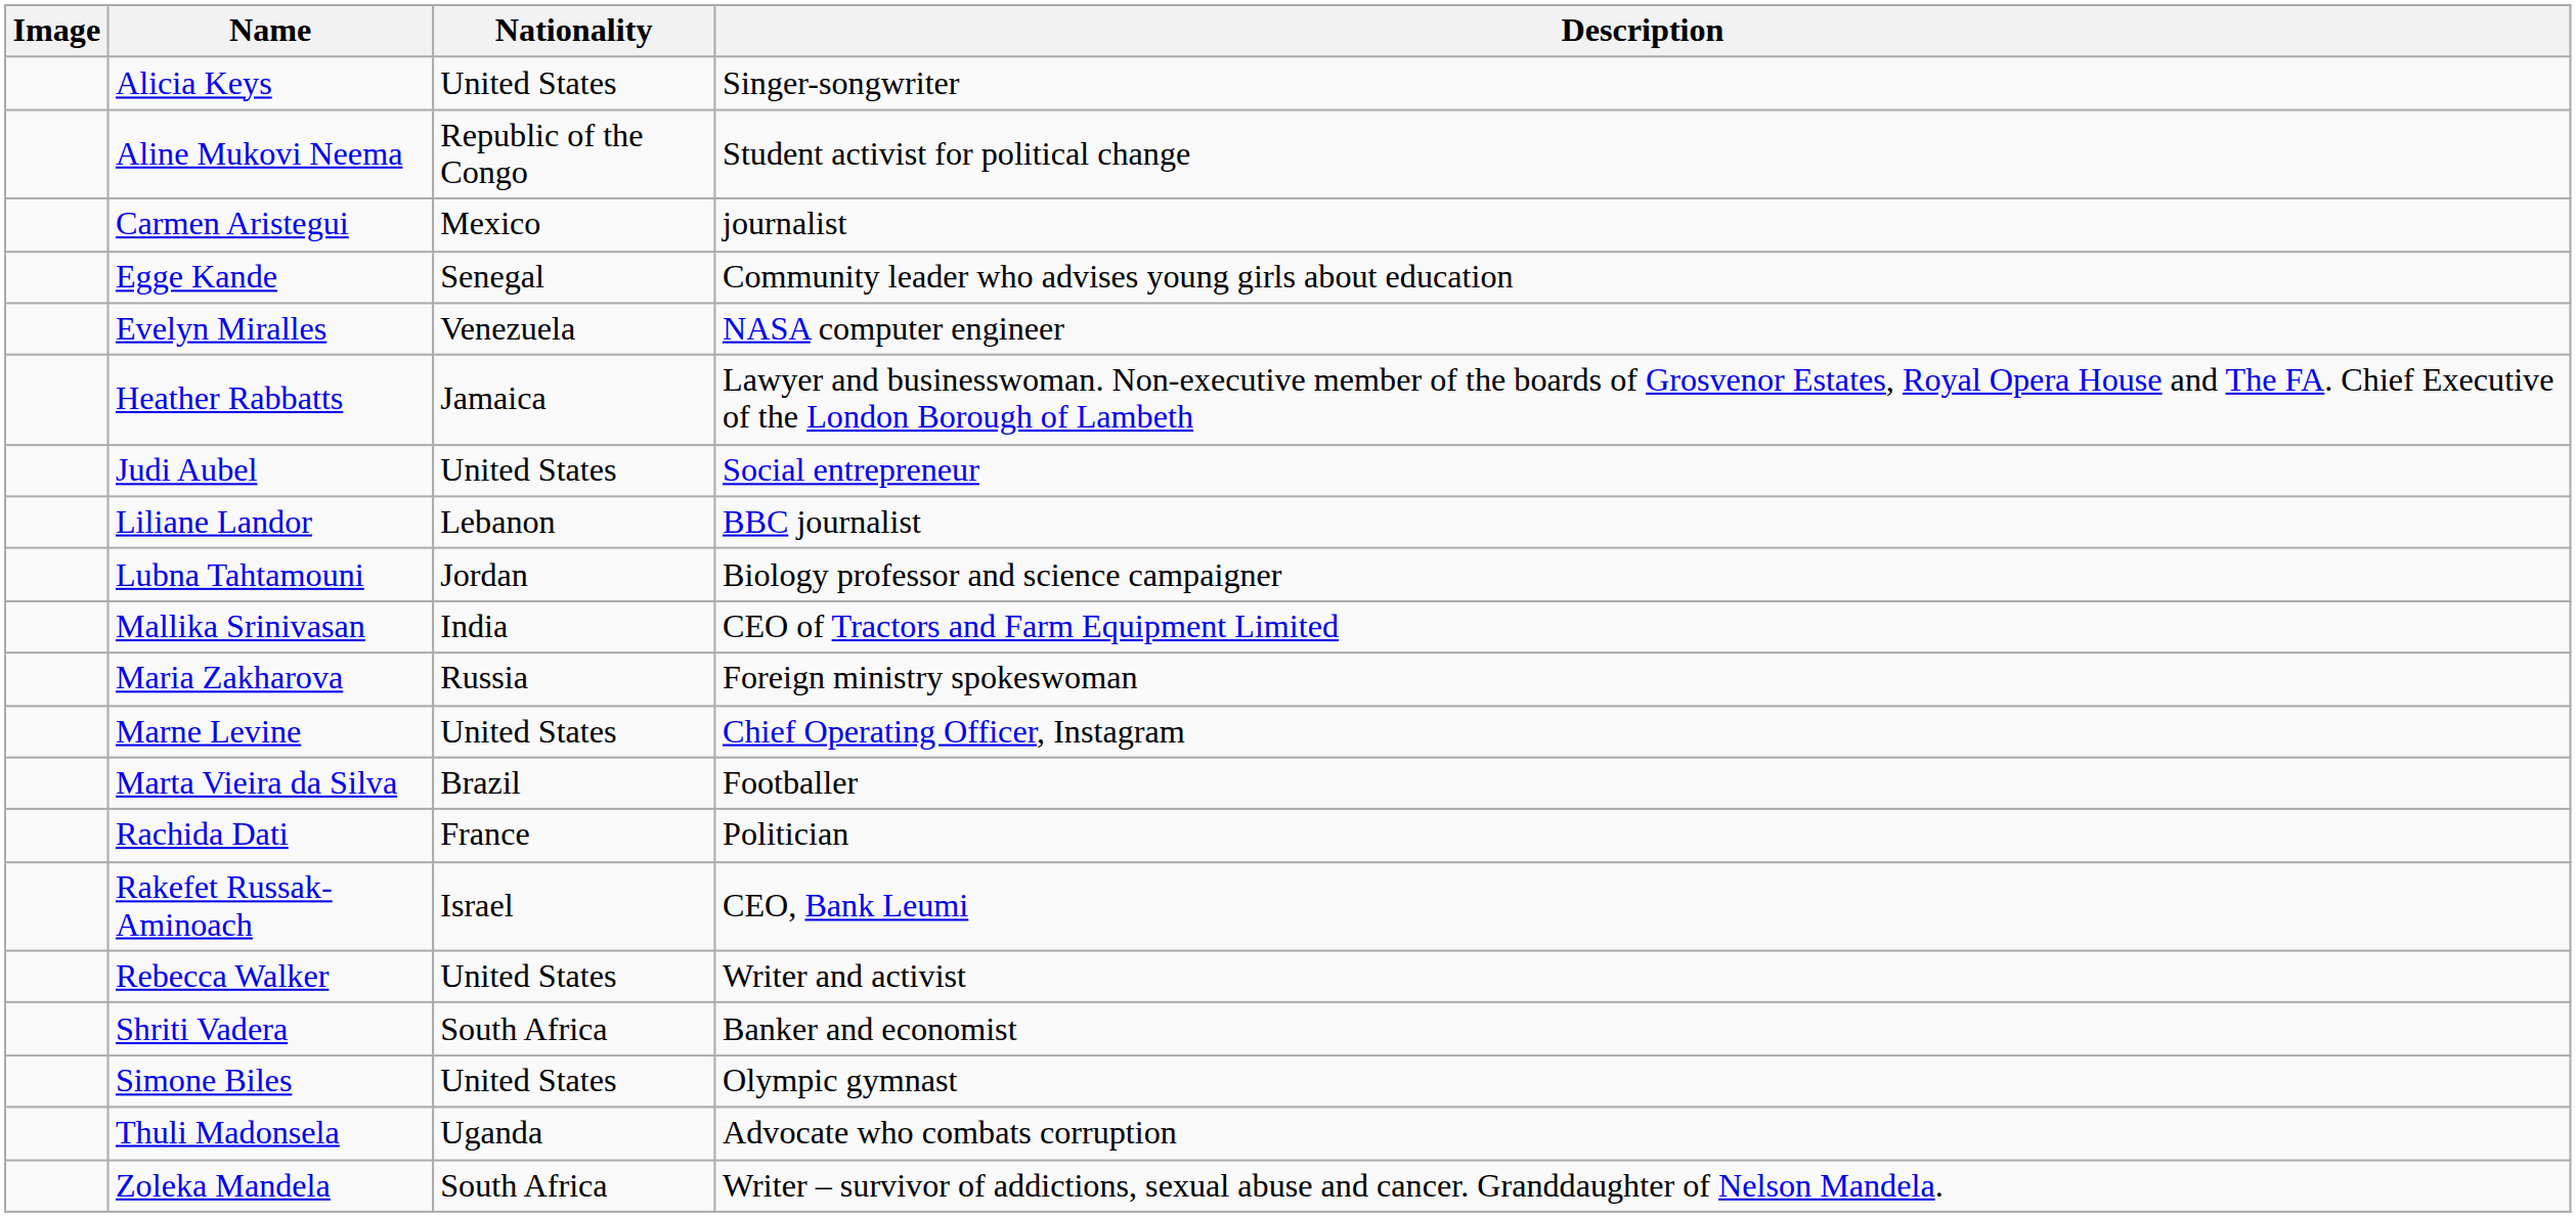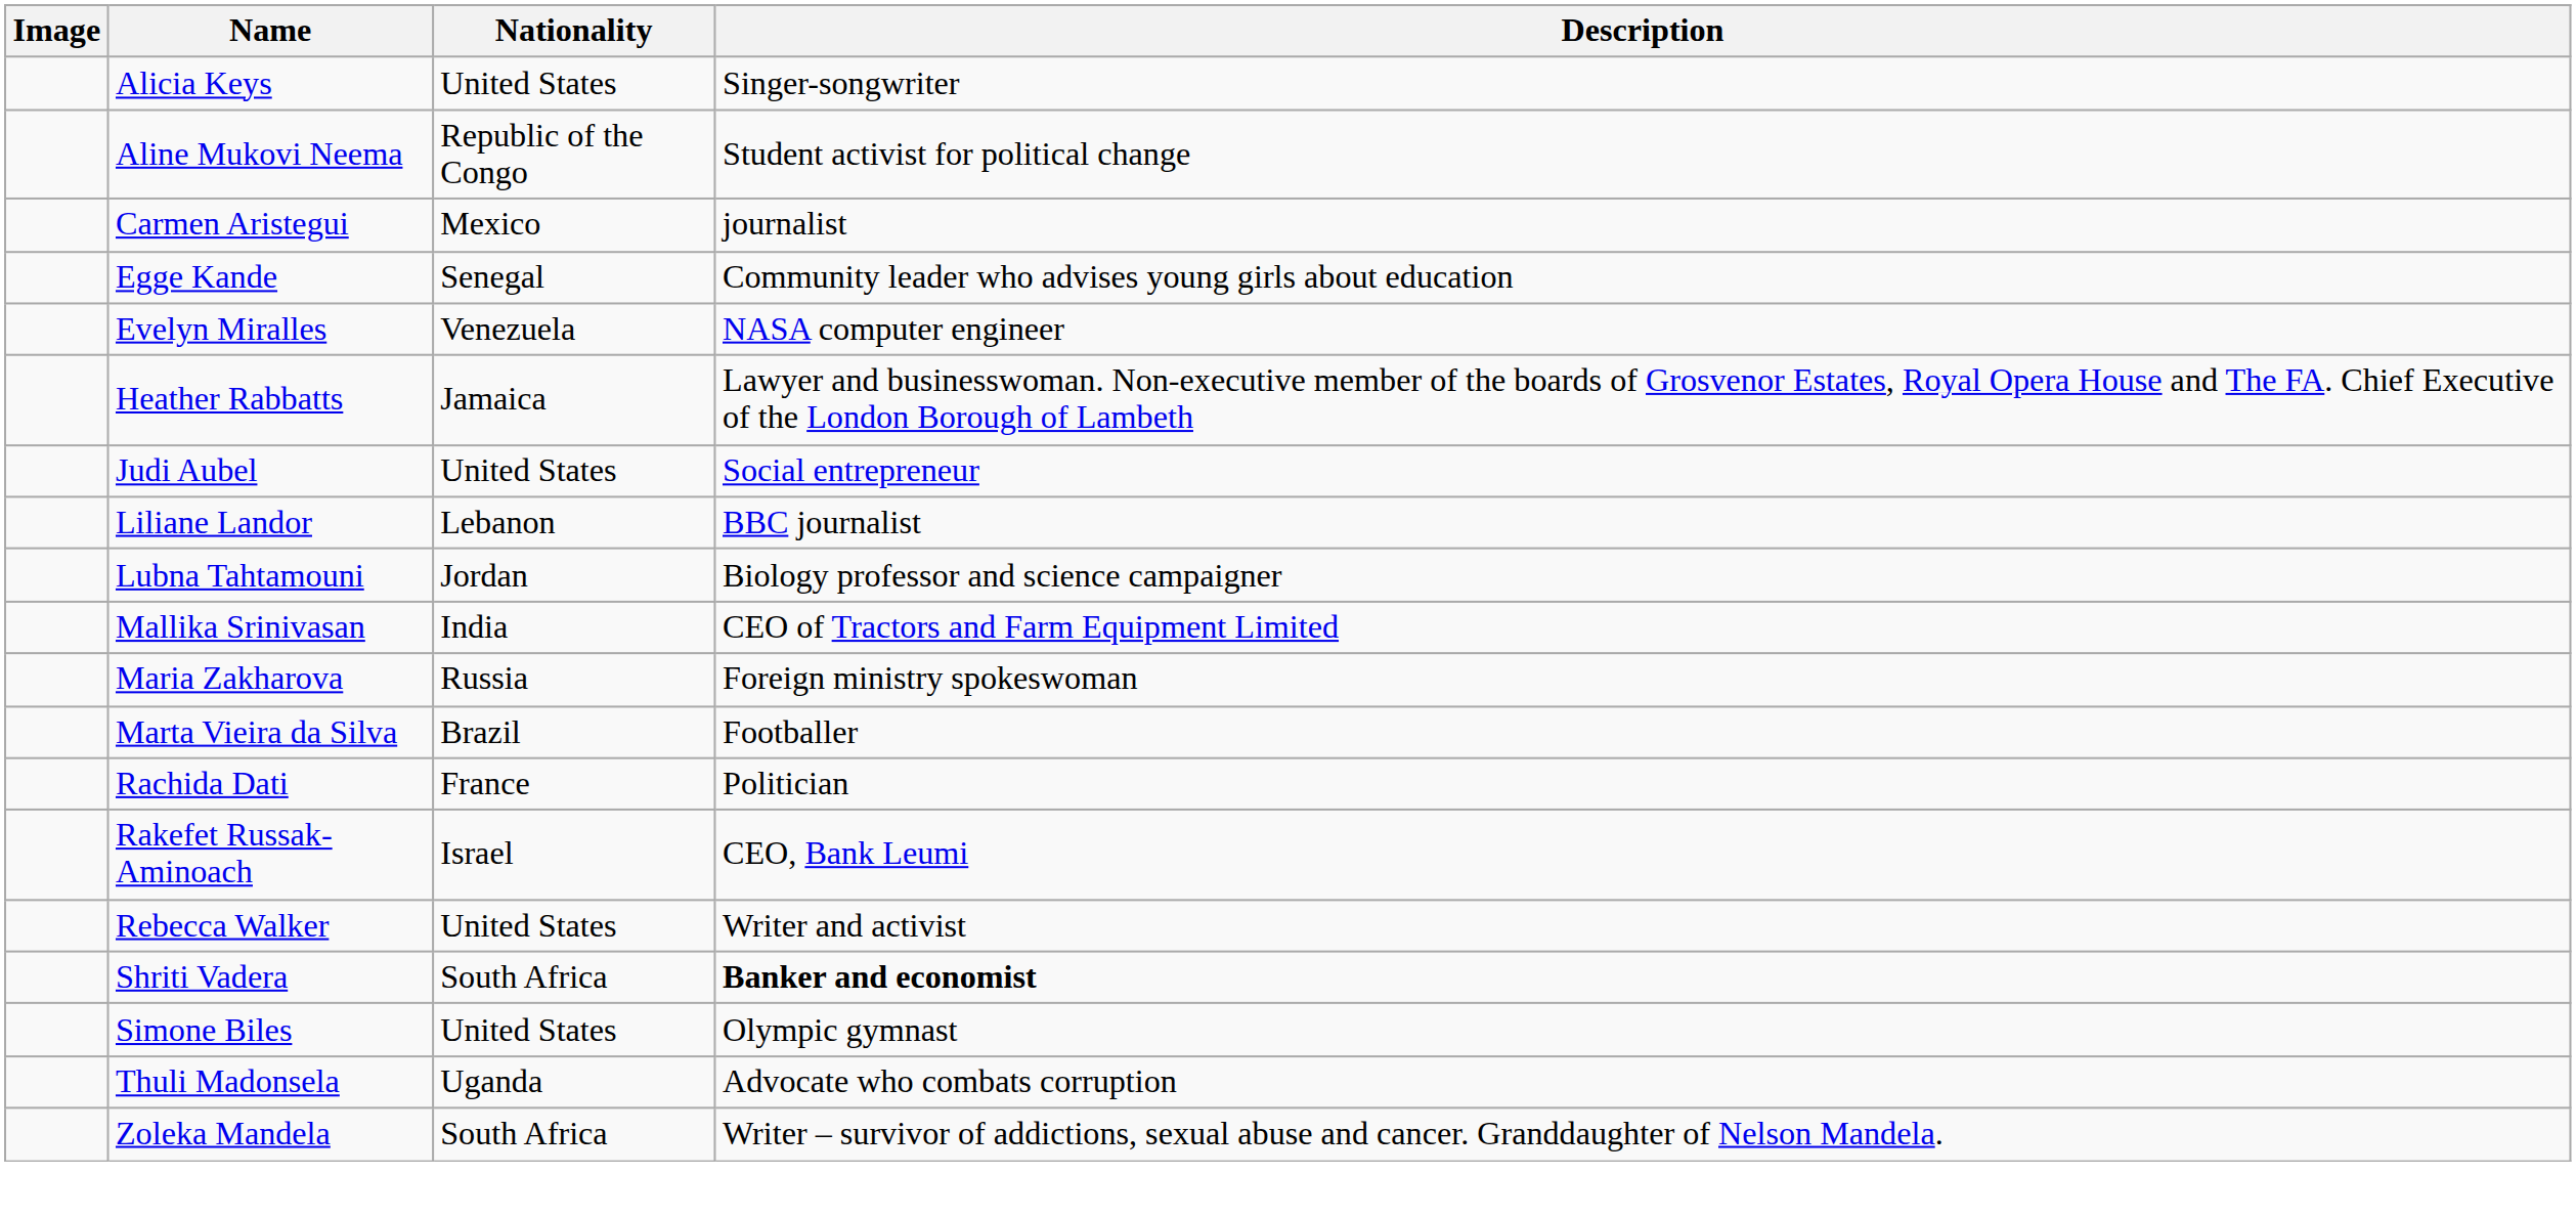- row: Marne Levine | United States | Chief Operating Officer, Instagram
Shriti Vadera | Description: normal -> bold
